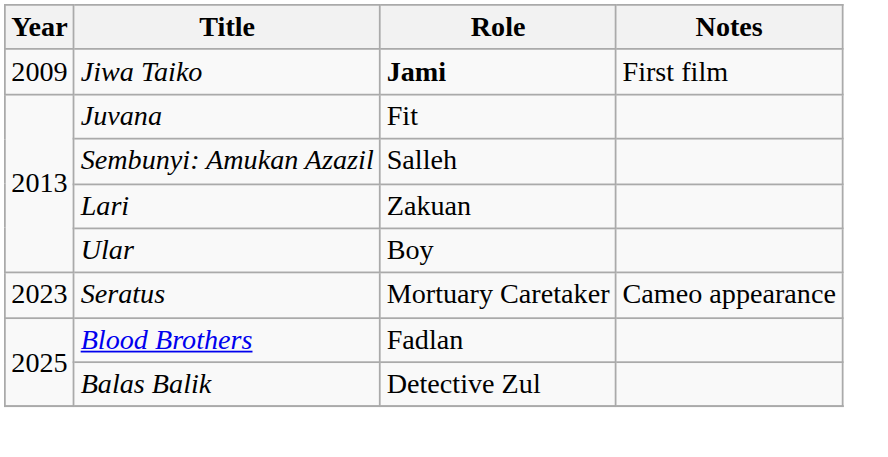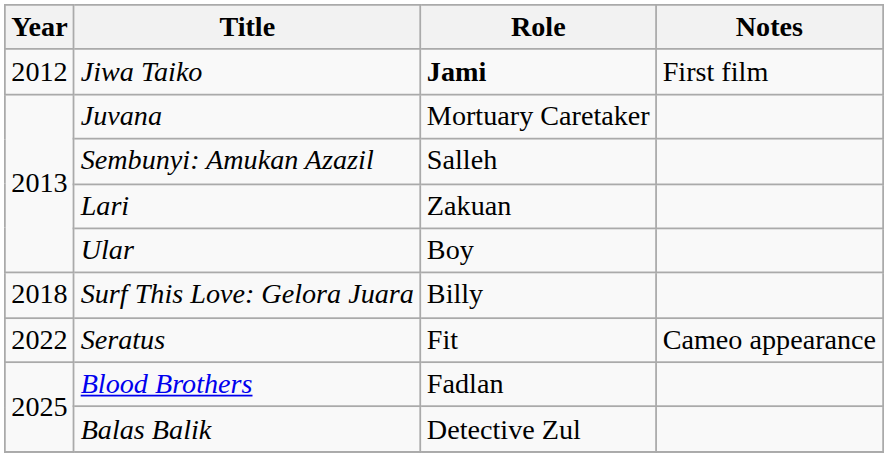Jiwa Taiko | Year: 2009 -> 2012
Juvana | Role: Fit -> Mortuary Caretaker
+ row: 2018 | Surf This Love: Gelora Juara | Billy
Seratus | Year: 2023 -> 2022
Seratus | Role: Mortuary Caretaker -> Fit
